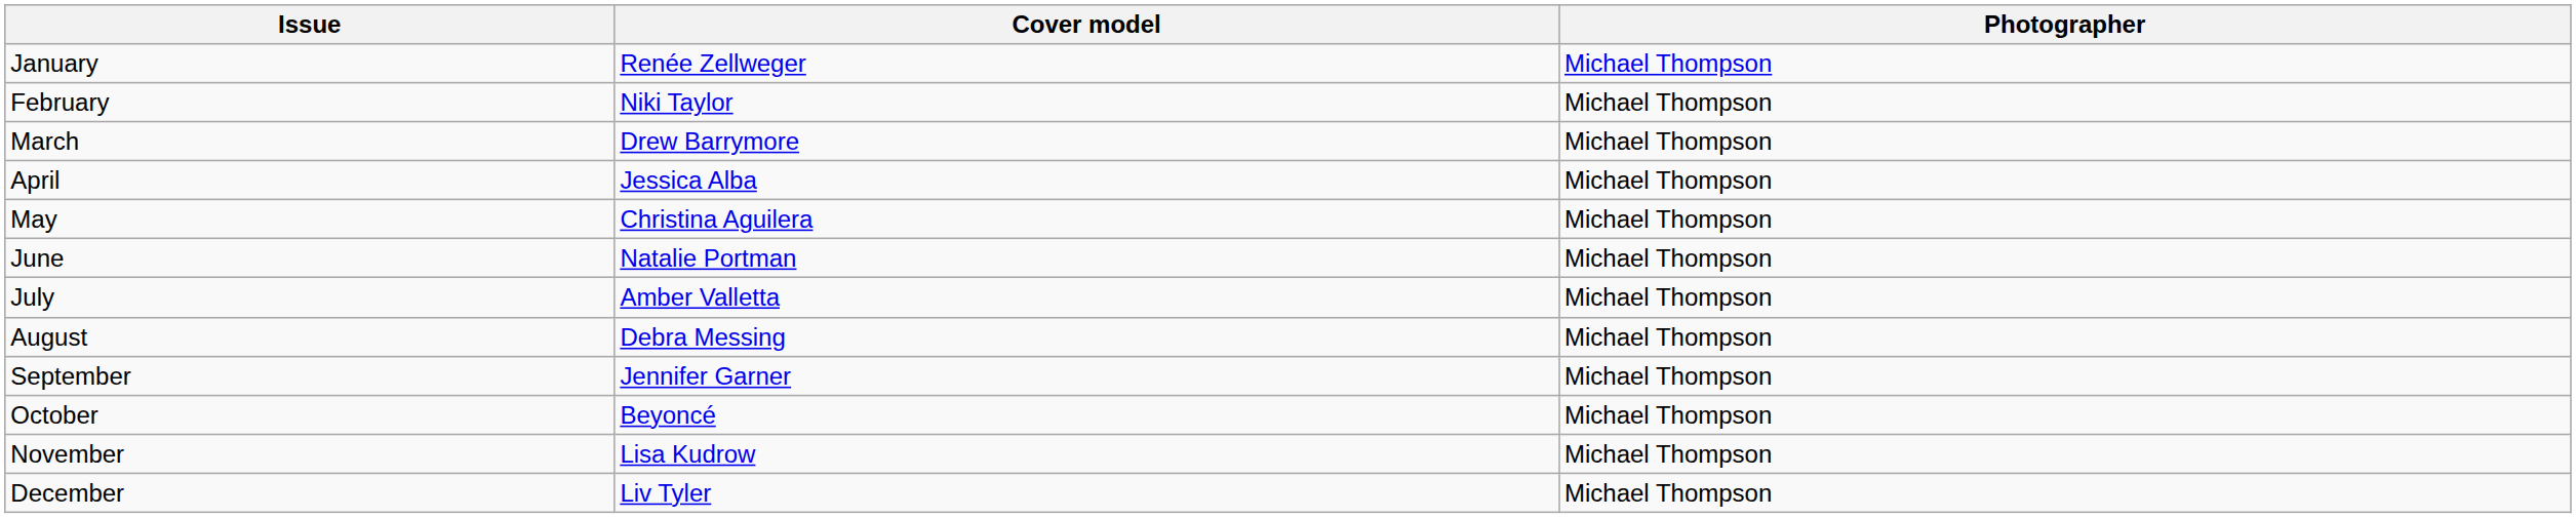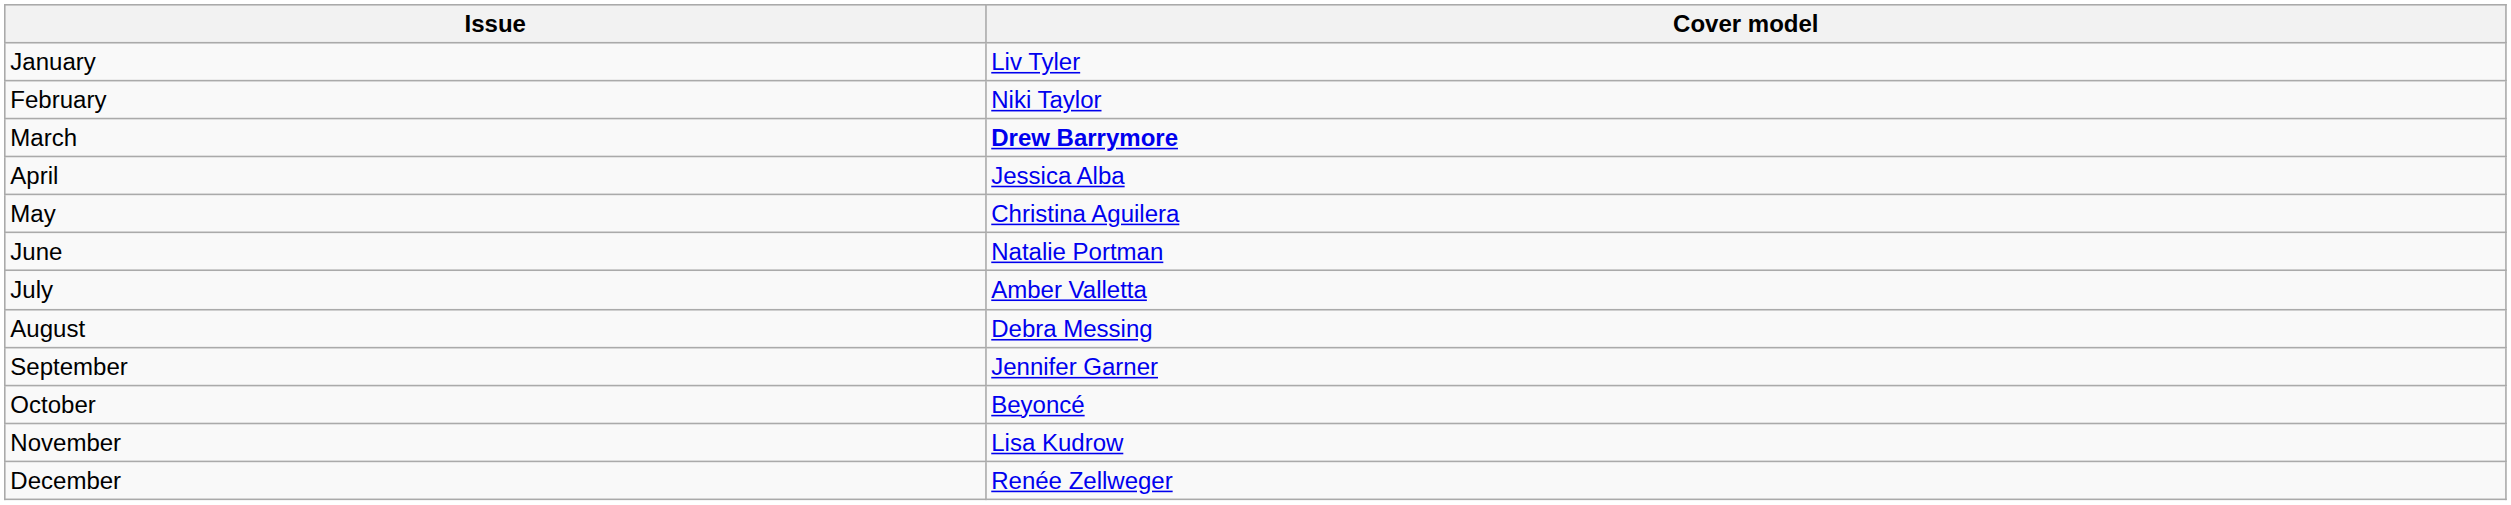- column: Photographer | Michael Thompson | Michael Thompson | Michael Thompson | Michael Thompson | Michael Thompson | Michael Thompson | Michael Thompson | Michael Thompson | Michael Thompson | Michael Thompson | Michael Thompson | Michael Thompson
January | Cover model: Renée Zellweger -> Liv Tyler
March | Cover model: normal -> bold
December | Cover model: Liv Tyler -> Renée Zellweger
